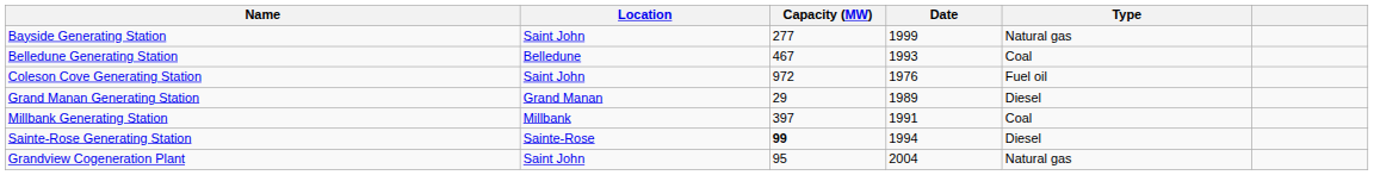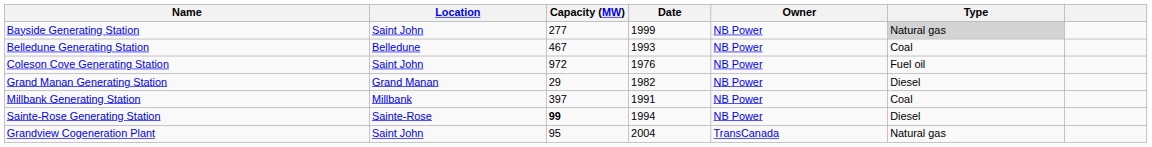+ column: Owner | NB Power | NB Power | NB Power | NB Power | NB Power | NB Power | TransCanada
Bayside Generating Station | Type: no background -> lightgrey background
Grand Manan Generating Station | Date: 1989 -> 1982
